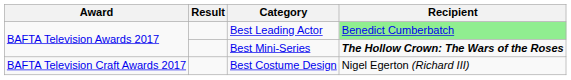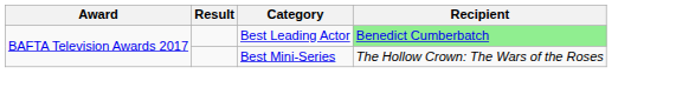Best Mini-Series | Recipient: bold -> normal
- row: BAFTA Television Craft Awards 2017 | Best Costume Design | Nigel Egerton (Richard III)
